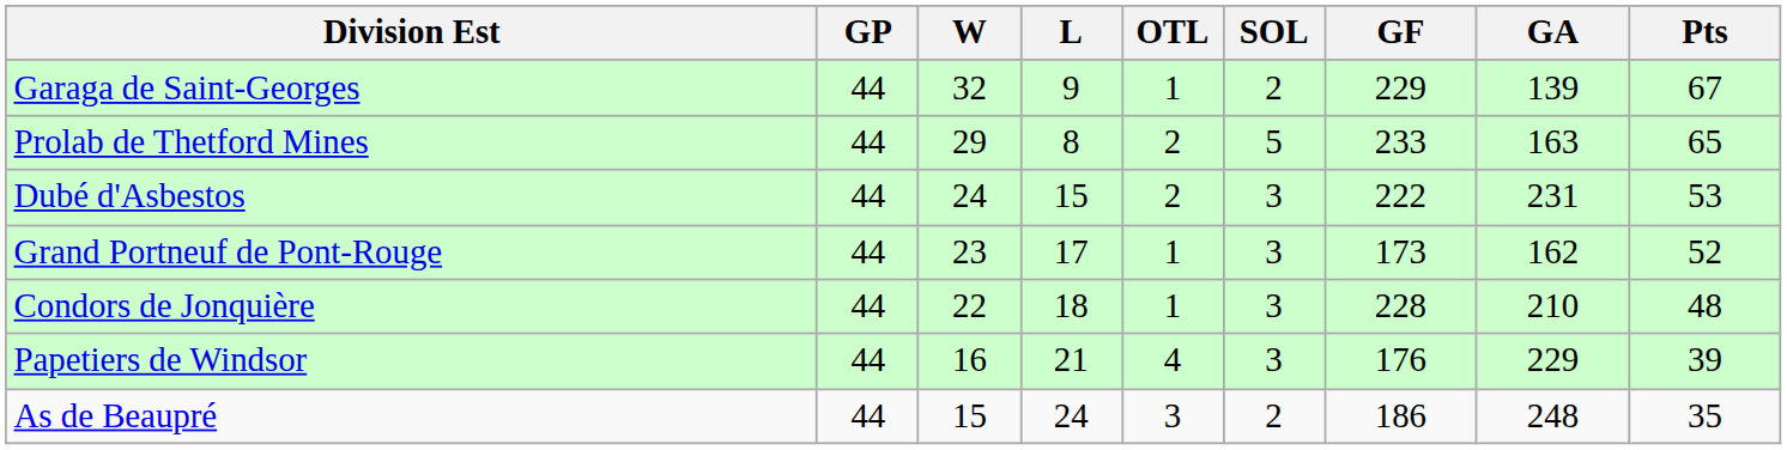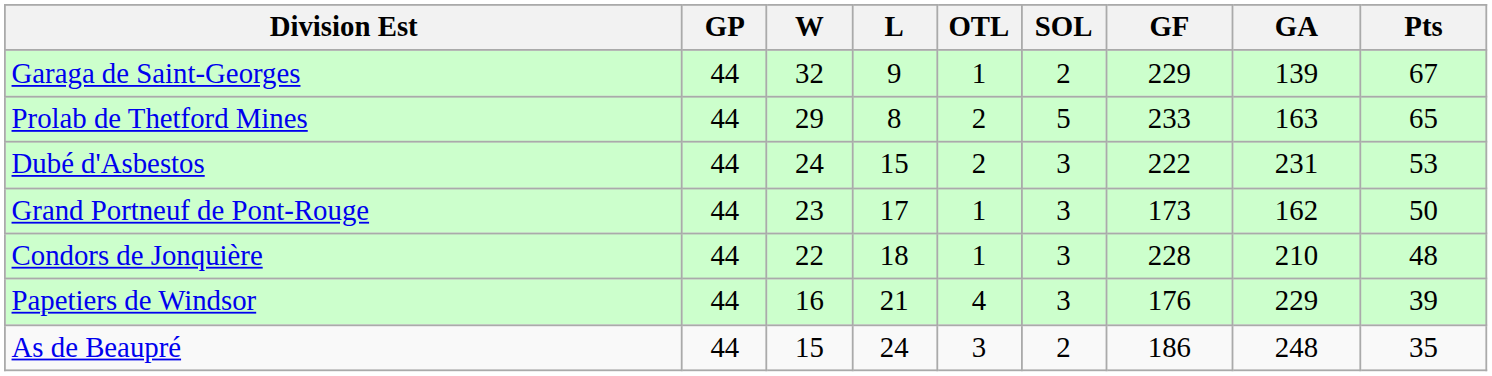Grand Portneuf de Pont-Rouge | Pts: 52 -> 50
